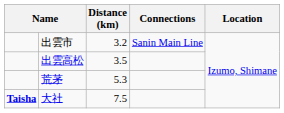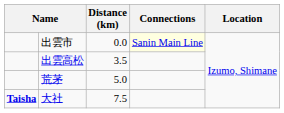出雲市 | Distance (km): 3.2 -> 0.0
出雲市 | Connections: no background -> lightyellow background
荒茅 | Distance (km): 5.3 -> 5.0
